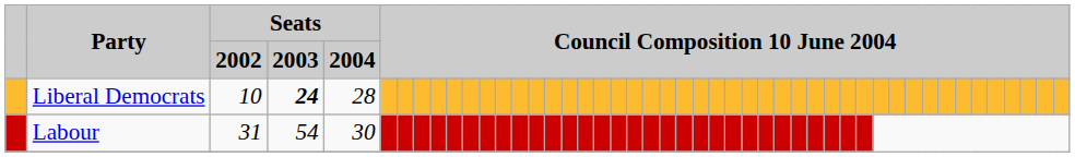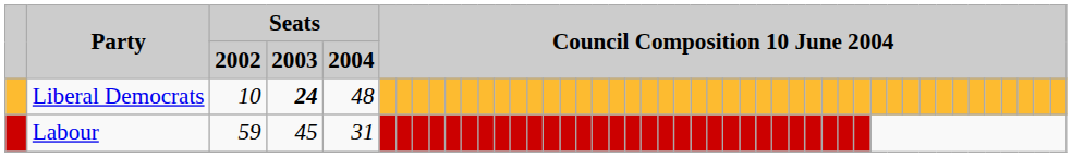Liberal Democrats | Seats / 2004: 28 -> 48
Labour | Seats / 2002: 31 -> 59
Labour | Seats / 2003: 54 -> 45
Labour | Seats / 2004: 30 -> 31
